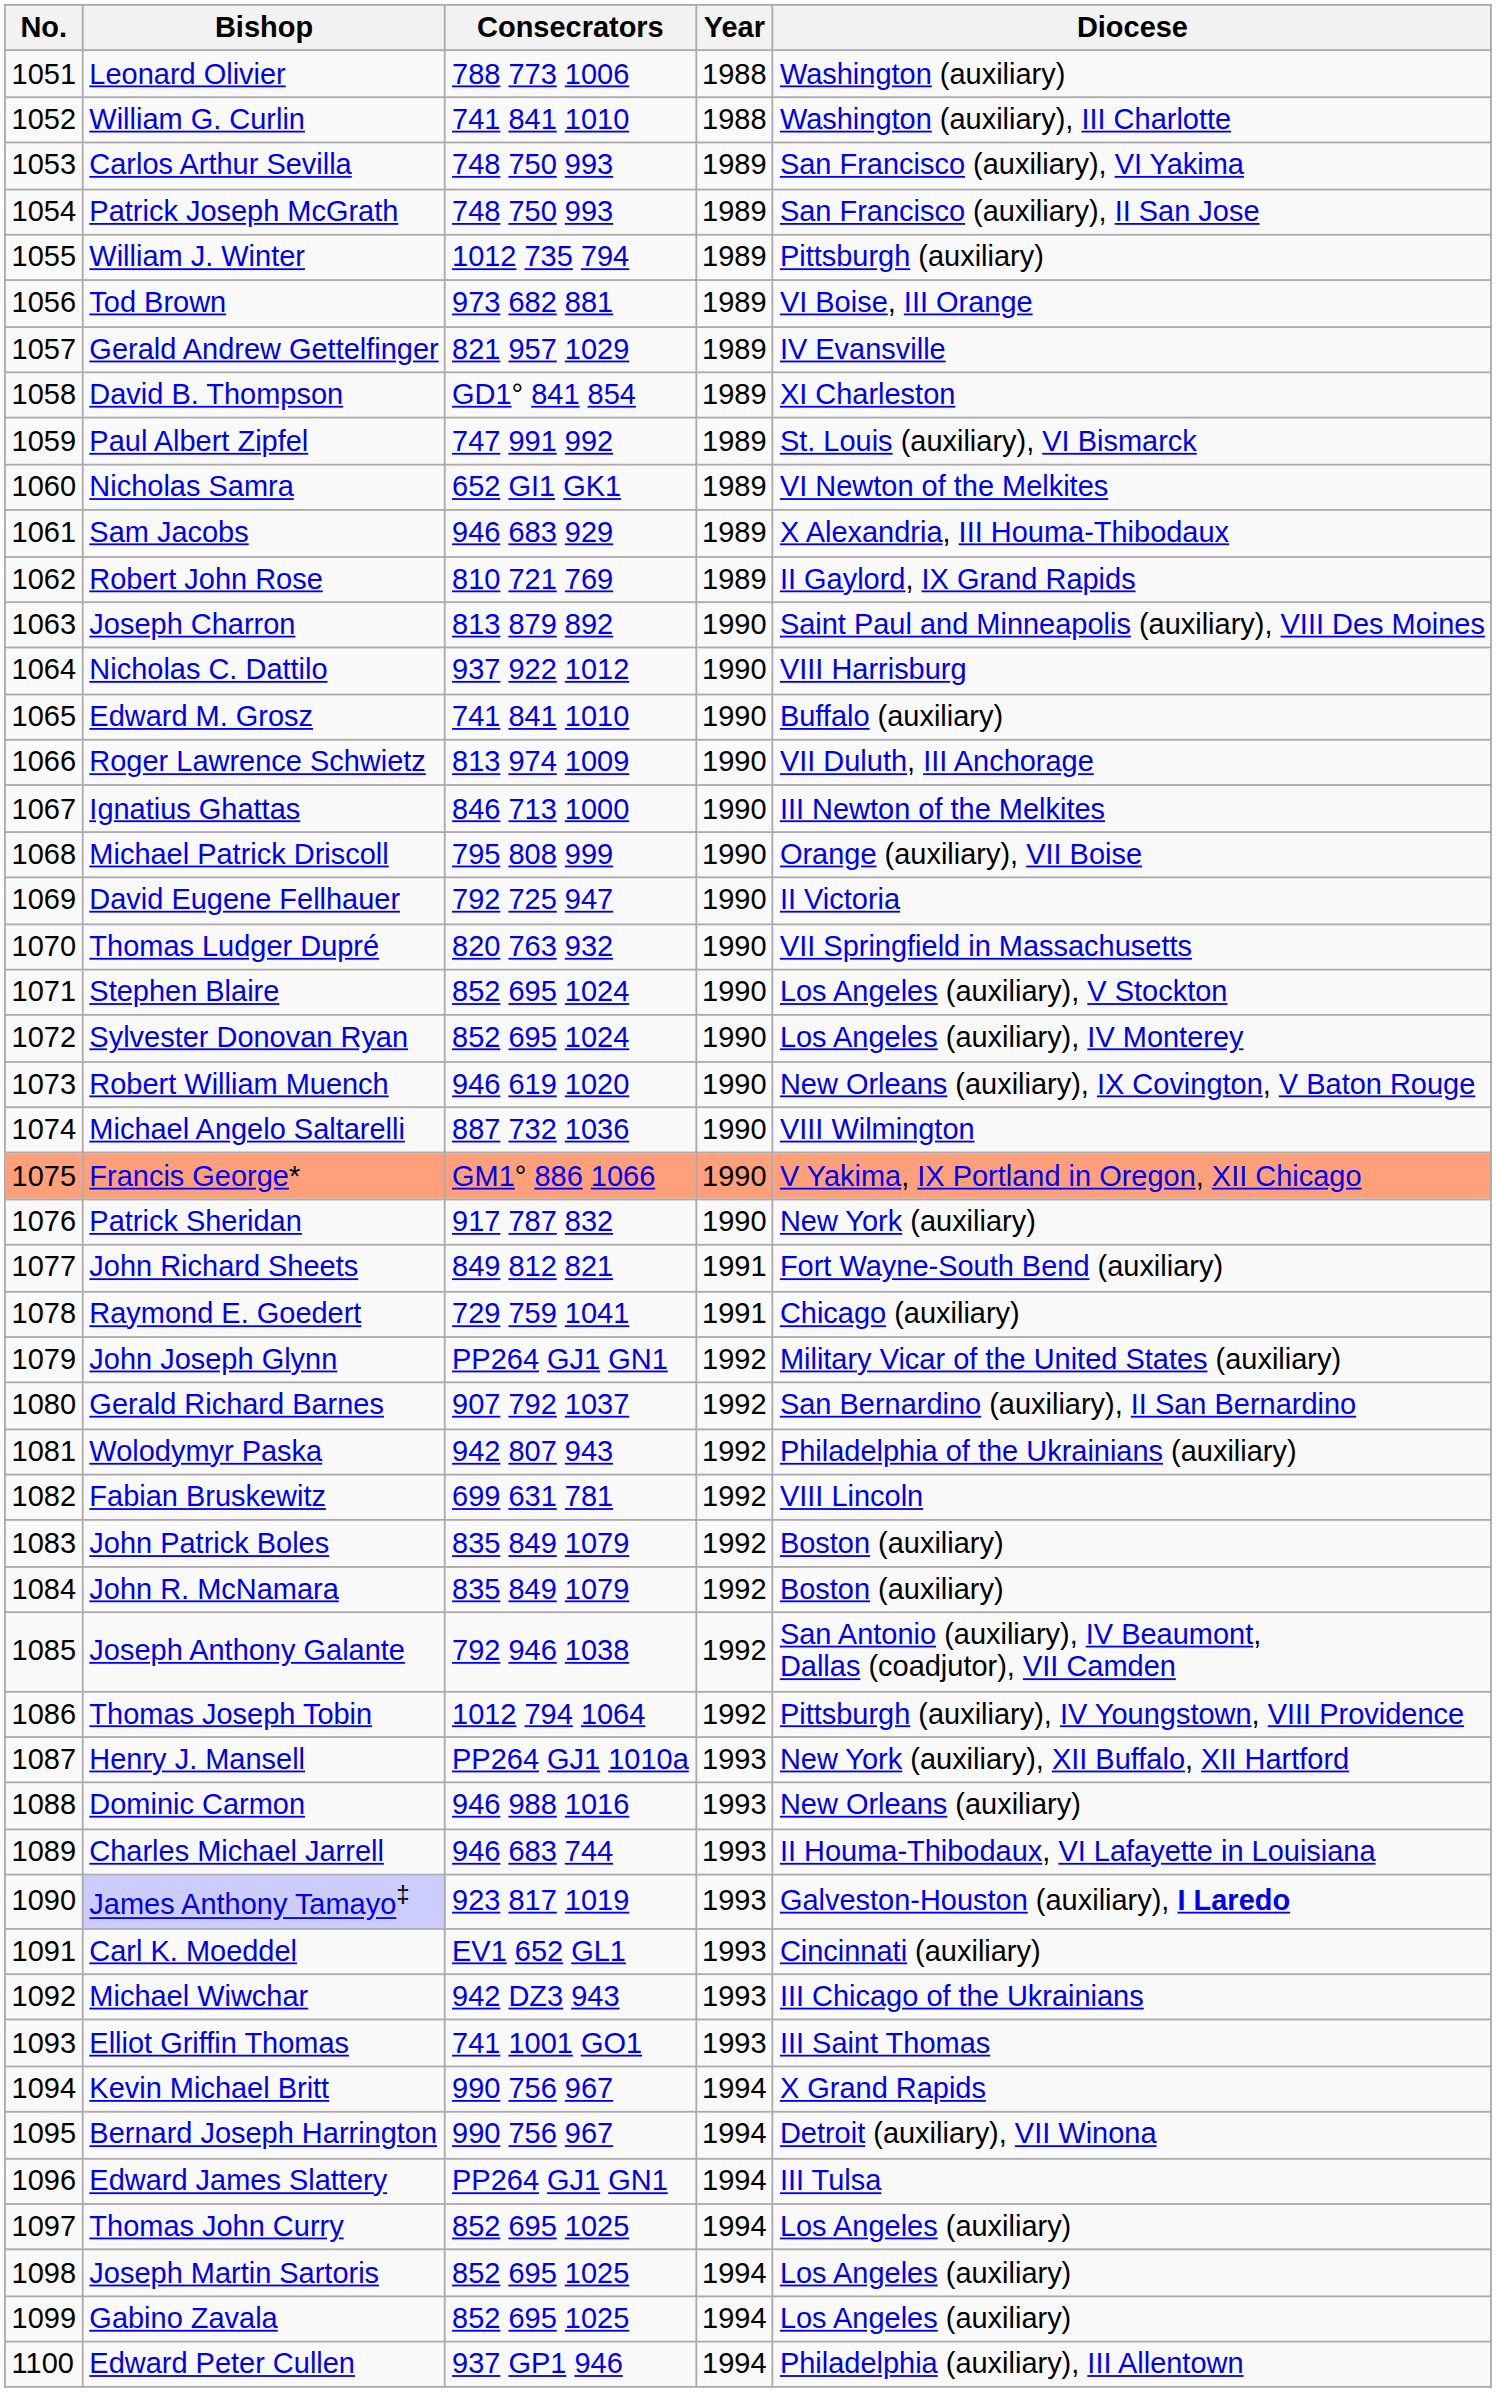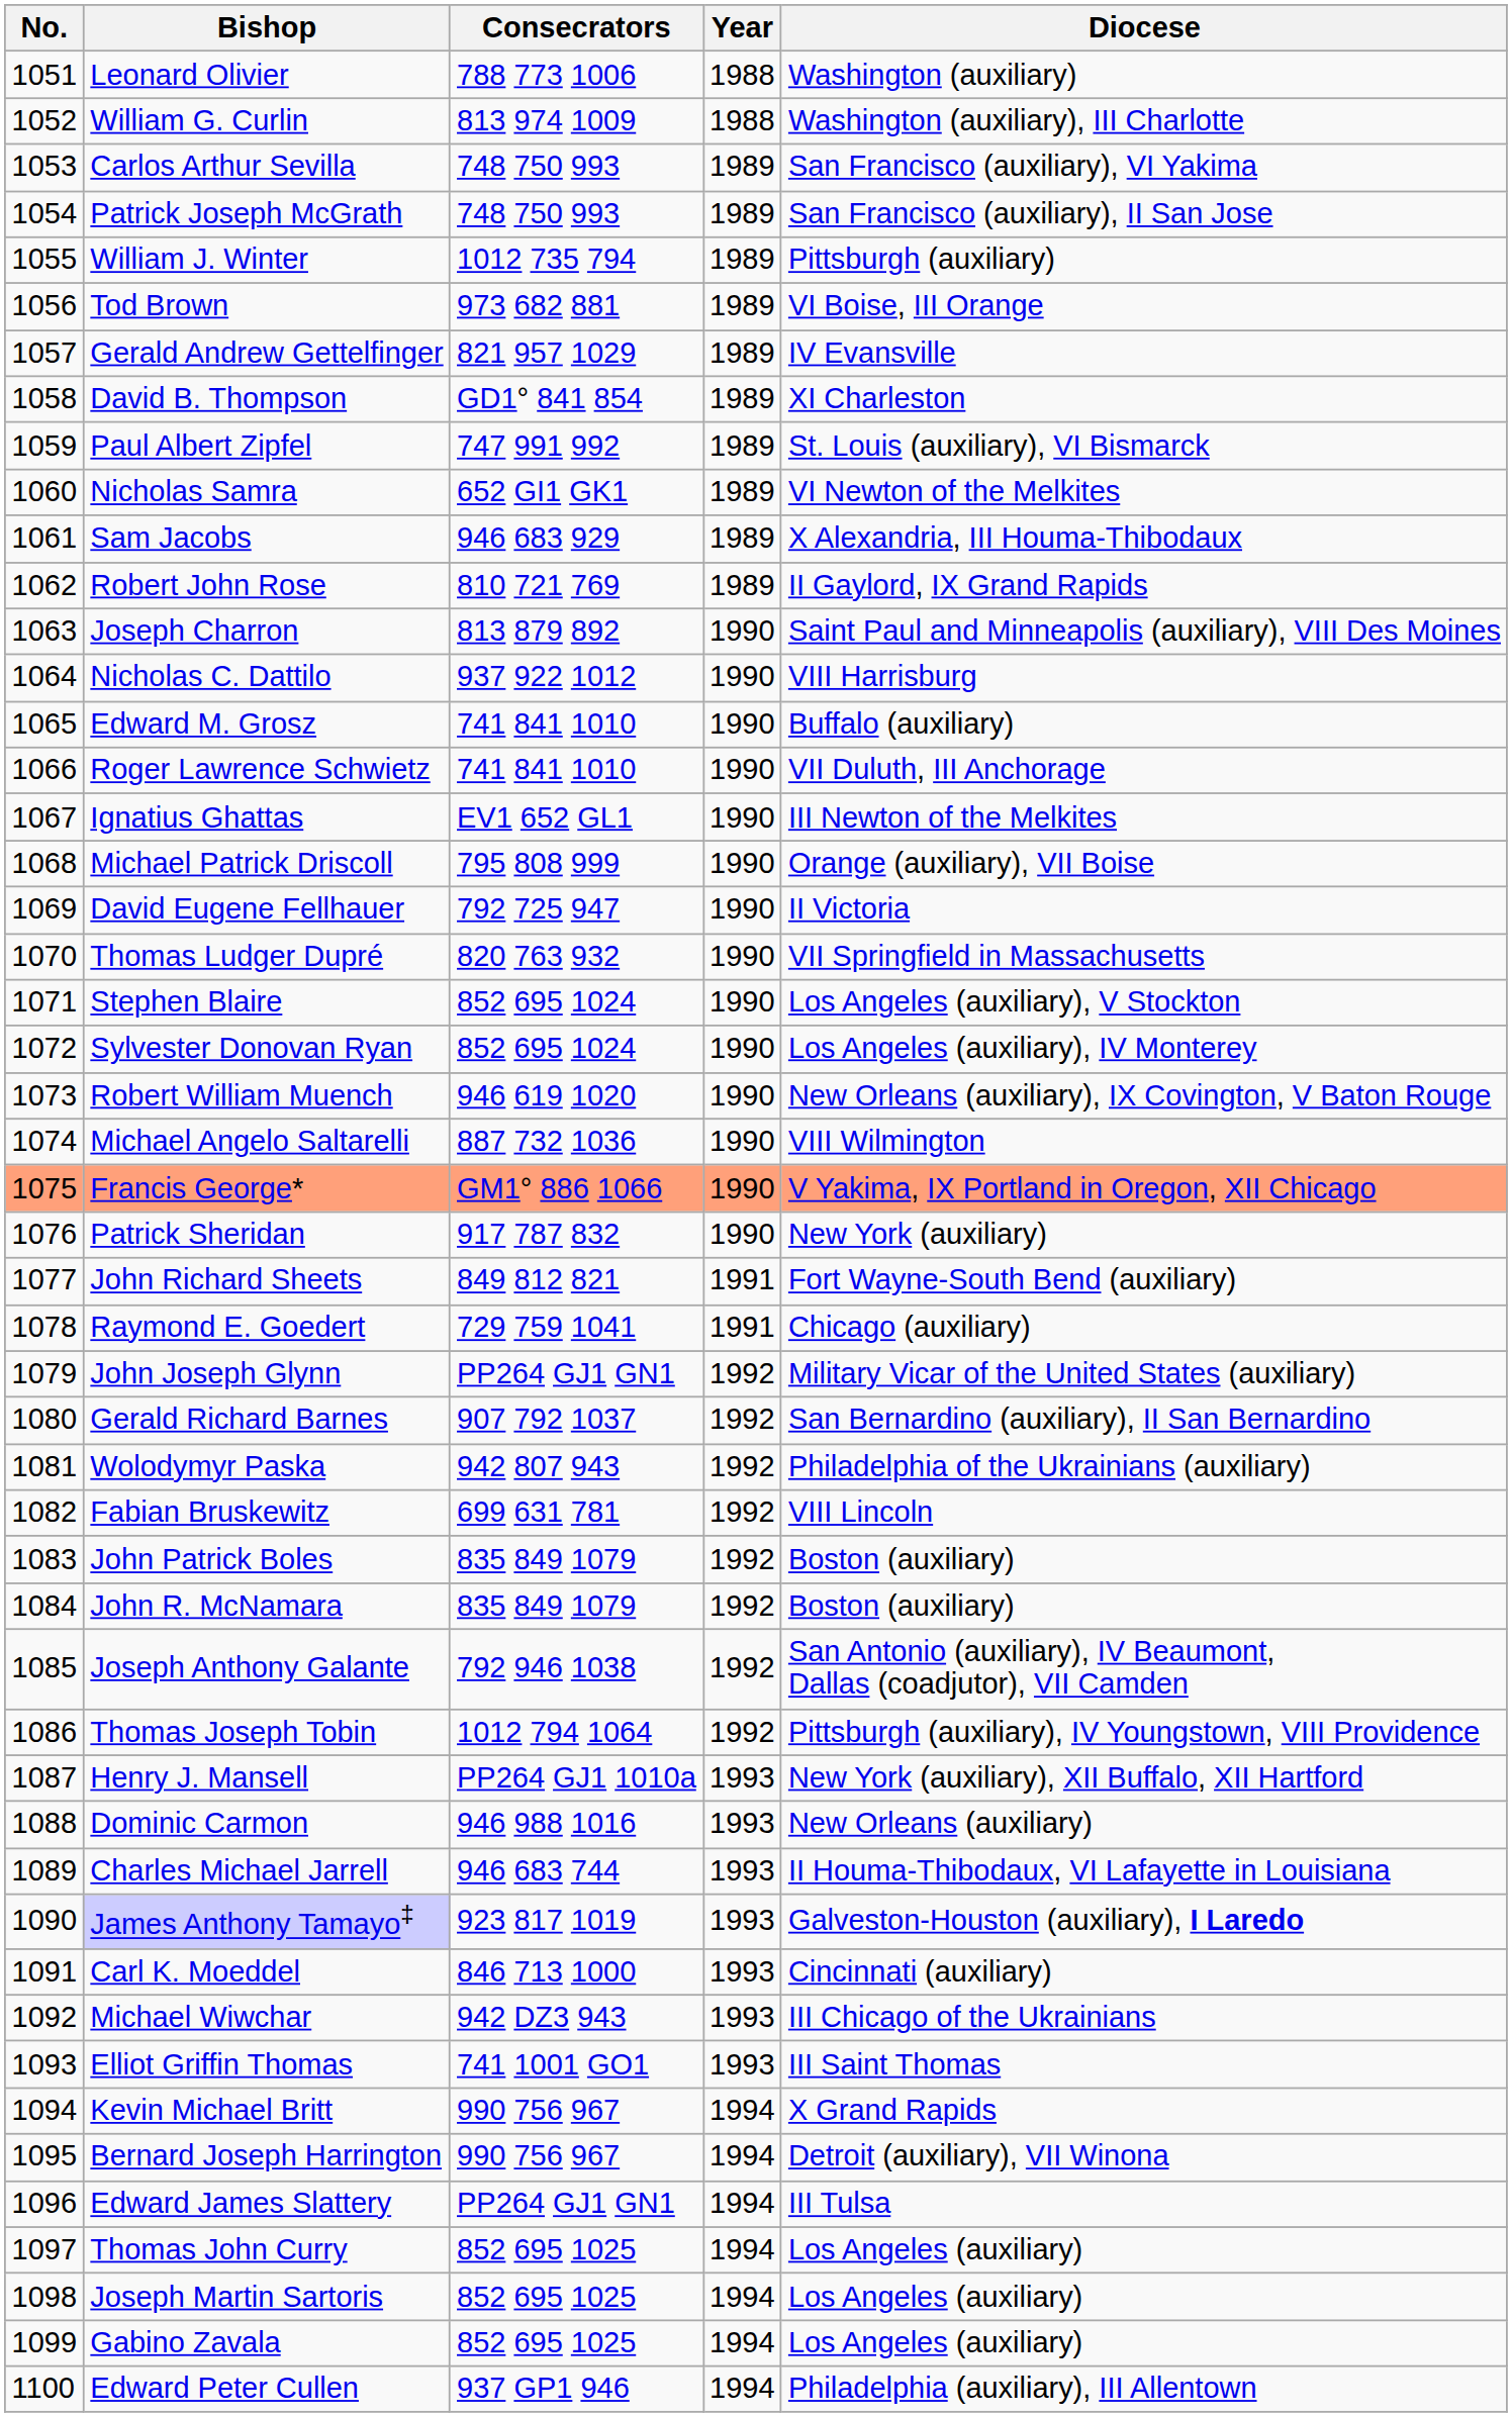William G. Curlin | Consecrators: 741 841 1010 -> 813 974 1009
Roger Lawrence Schwietz | Consecrators: 813 974 1009 -> 741 841 1010
Ignatius Ghattas | Consecrators: 846 713 1000 -> EV1 652 GL1
Carl K. Moeddel | Consecrators: EV1 652 GL1 -> 846 713 1000
